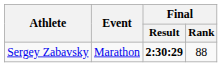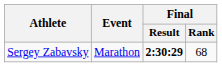Sergey Zabavsky | Final / Rank: 88 -> 68
